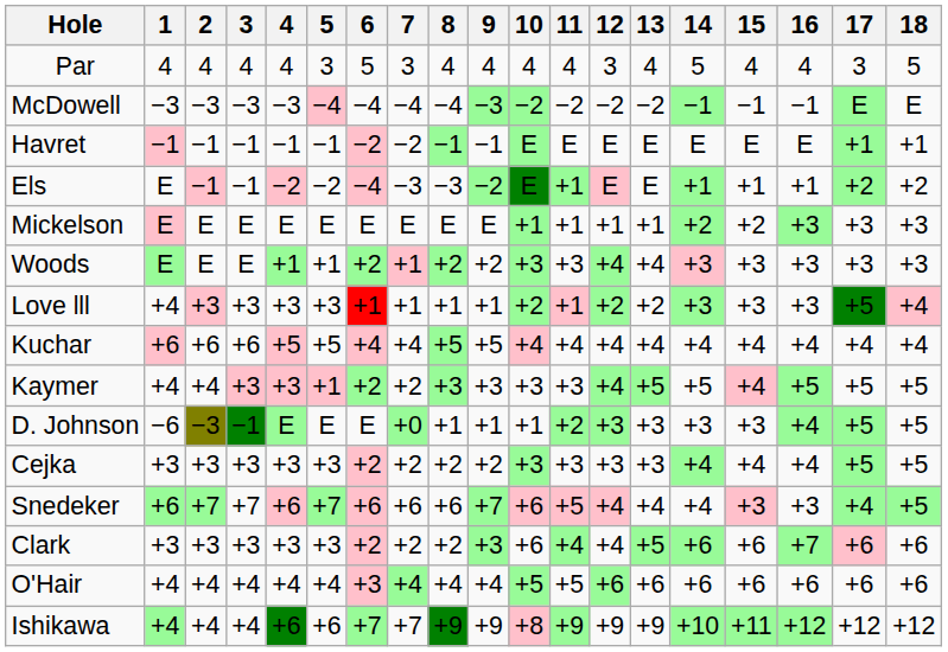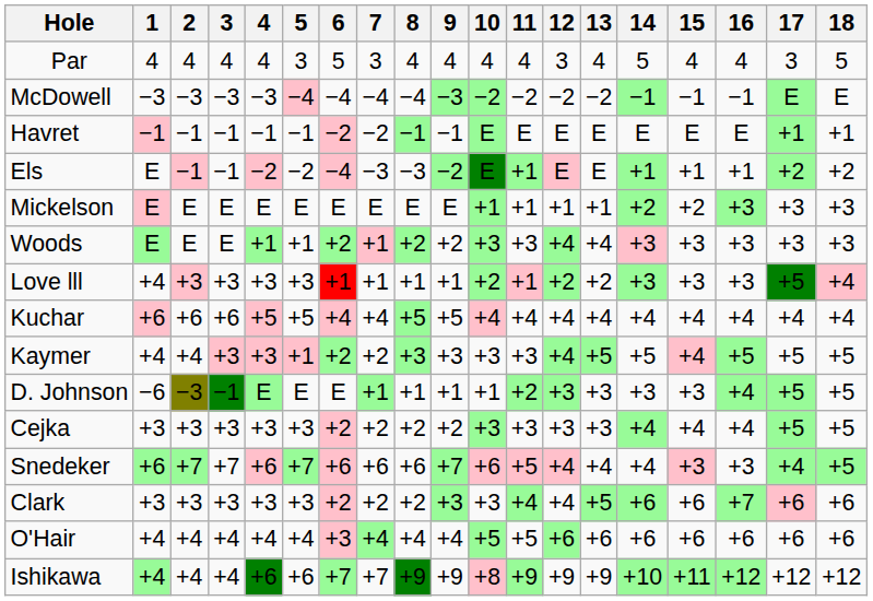D. Johnson | 7: +0 -> +1
Clark | 10: +6 -> +3
